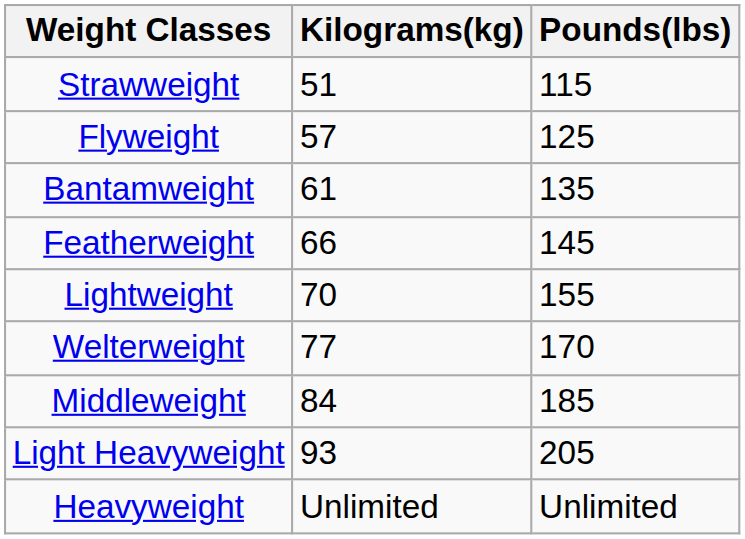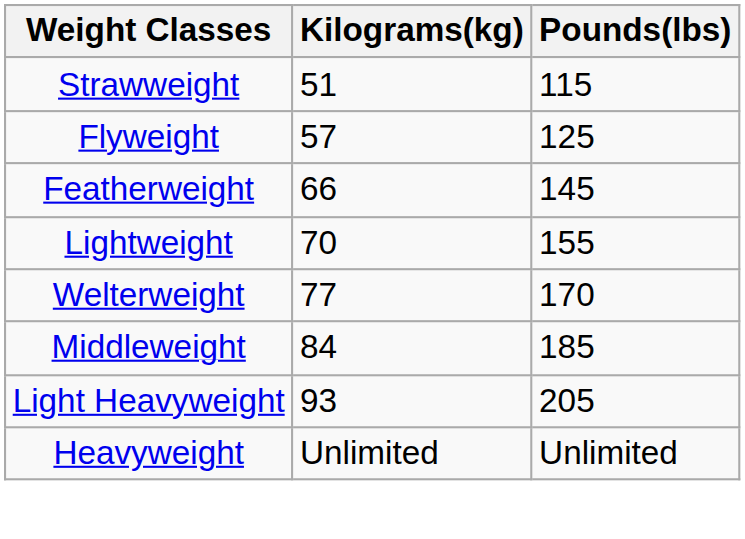- row: Bantamweight | 61 | 135
